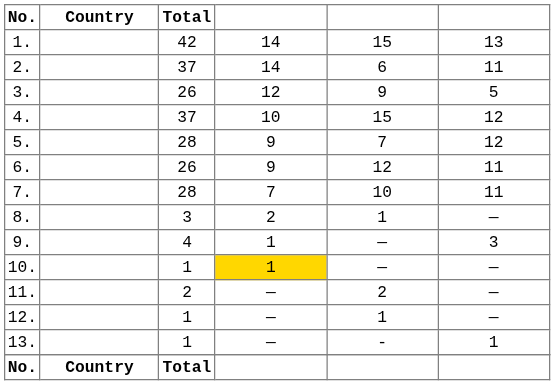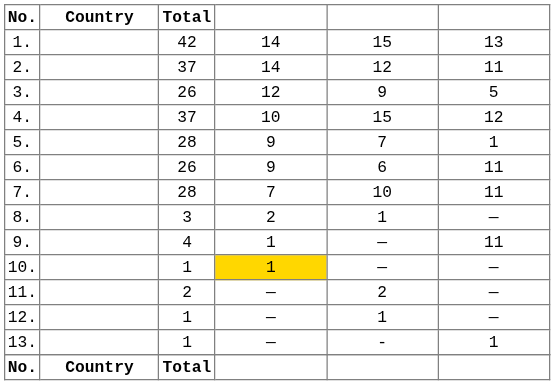2. | column 5: 6 -> 12
5. | column 6: 12 -> 1
6. | column 5: 12 -> 6
9. | column 6: 3 -> 11
